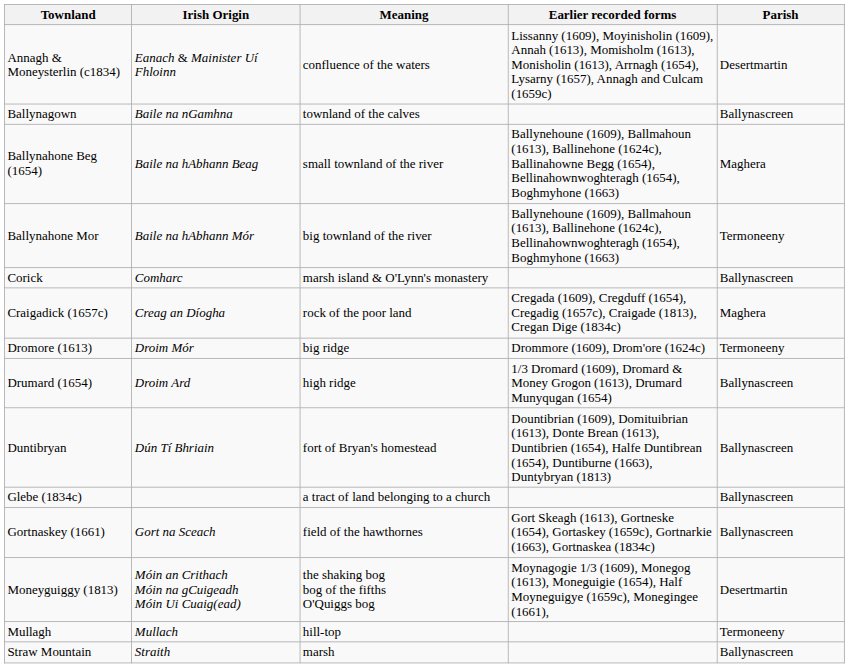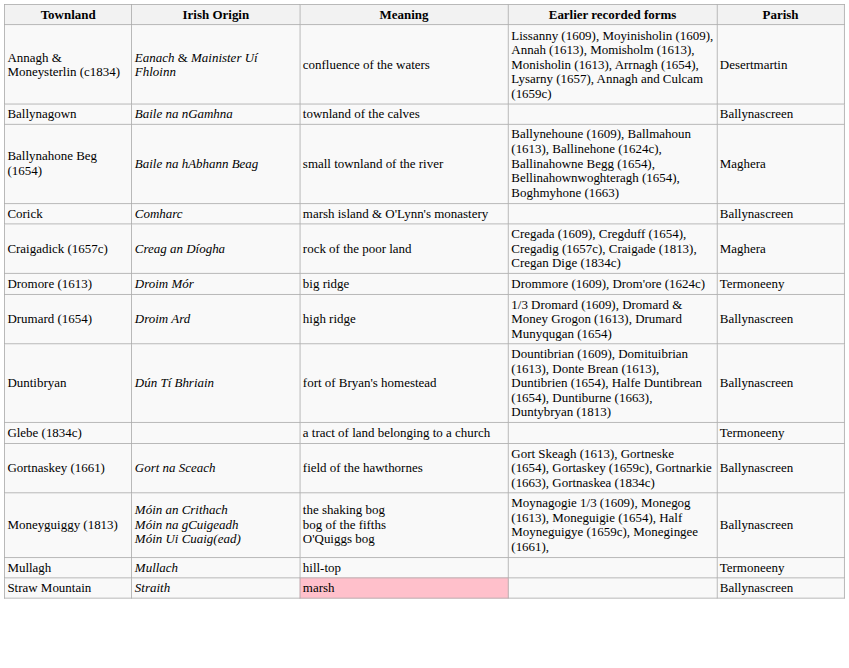- row: Ballynahone Mor | Baile na hAbhann Mór | big townland of the river | Ballynehoune (1609), Ballmahoun (1613), Ballinehone (1624c), Bellinahownwoghteragh (1654), Boghmyhone (1663) | Termoneeny
Glebe (1834c) | Parish: Ballynascreen -> Termoneeny
Moneyguiggy (1813) | Parish: Desertmartin -> Ballynascreen
Straw Mountain | Meaning: no background -> pink background
